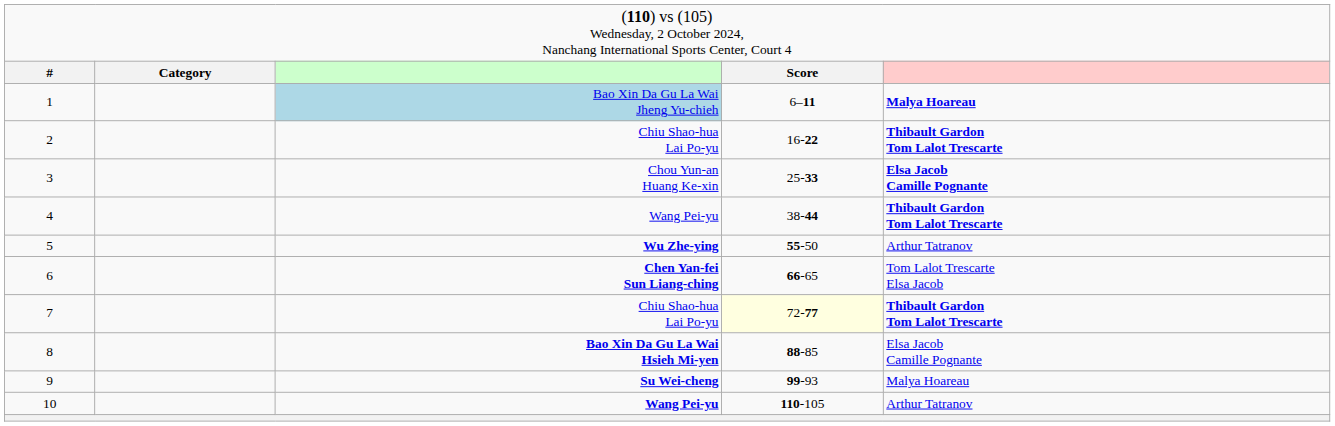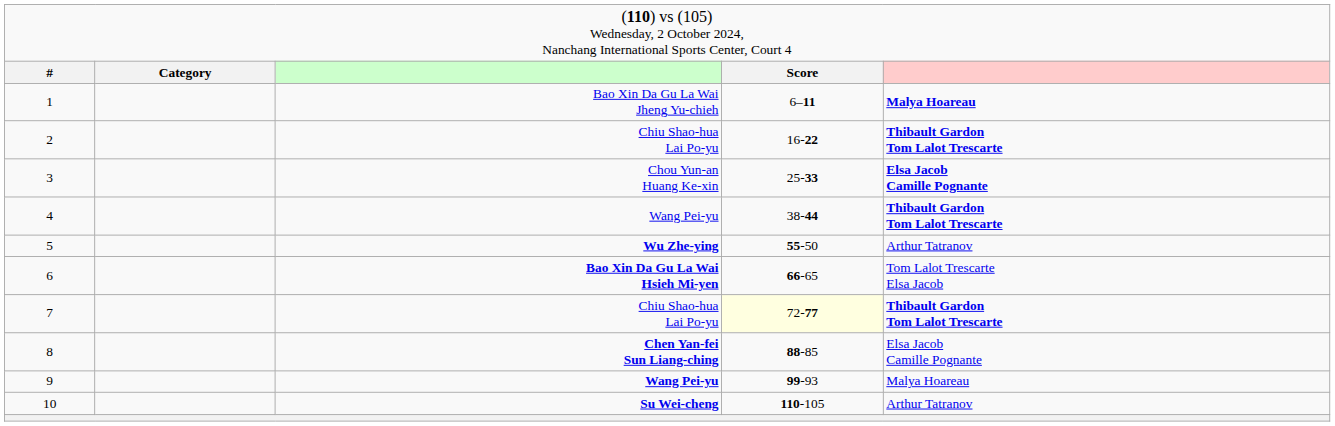1 | column 3: lightblue background -> no background
6 | column 3: Chen Yan-fei Sun Liang-ching -> Bao Xin Da Gu La Wai Hsieh Mi-yen
8 | column 3: Bao Xin Da Gu La Wai Hsieh Mi-yen -> Chen Yan-fei Sun Liang-ching
9 | column 3: Su Wei-cheng -> Wang Pei-yu
10 | column 3: Wang Pei-yu -> Su Wei-cheng
